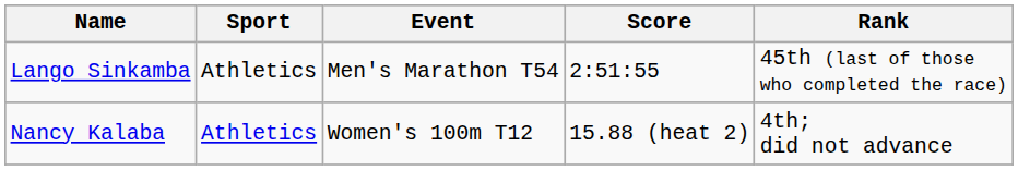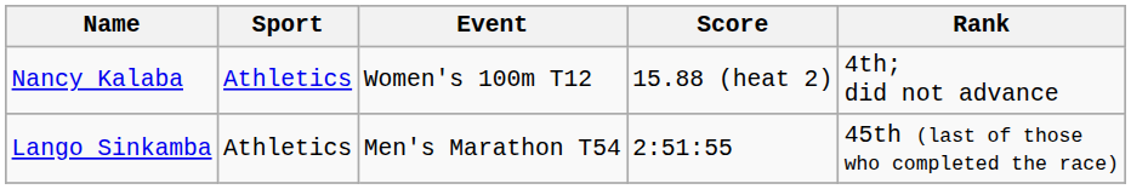rows swapped: Nancy Kalaba <-> Lango Sinkamba
